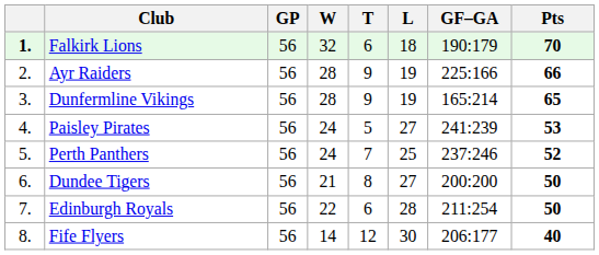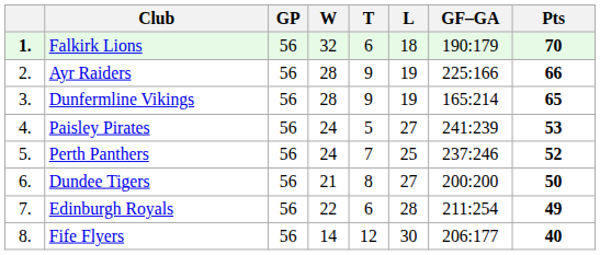Edinburgh Royals | Pts: 50 -> 49
